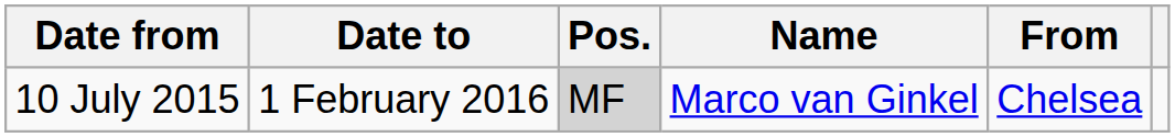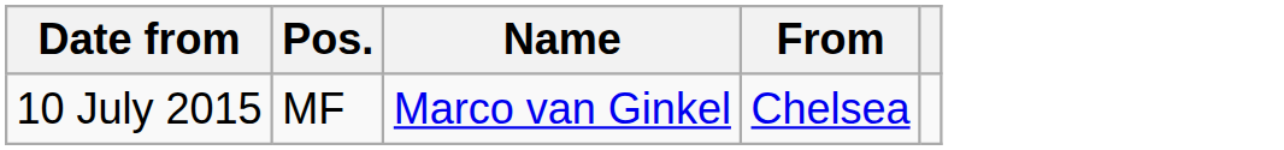- column: Date to | 1 February 2016
10 July 2015 | Pos.: lightgrey background -> no background
